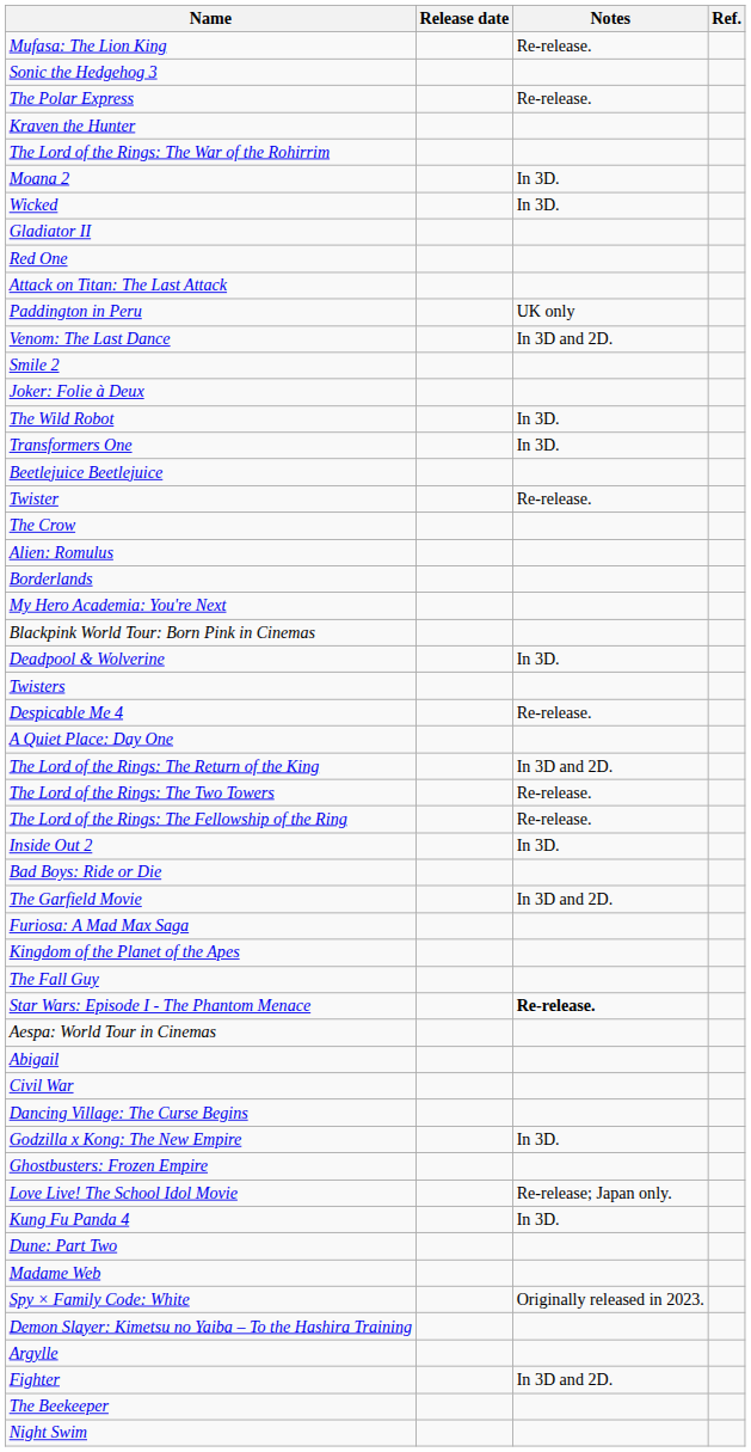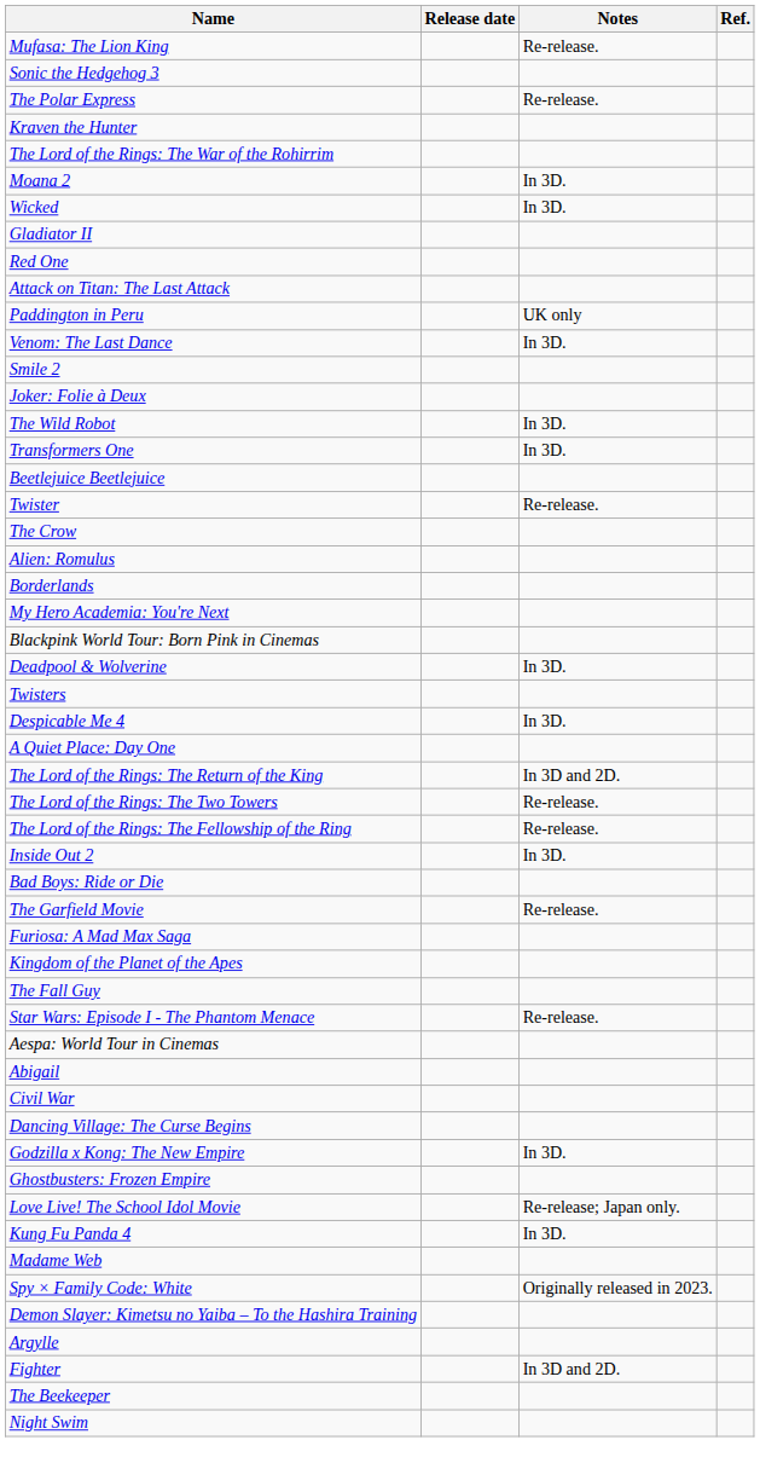Venom: The Last Dance | Notes: In 3D and 2D. -> In 3D.
Despicable Me 4 | Notes: Re-release. -> In 3D.
The Garfield Movie | Notes: In 3D and 2D. -> Re-release.
Star Wars: Episode I - The Phantom Menace | Notes: bold -> normal
- row: Dune: Part Two
